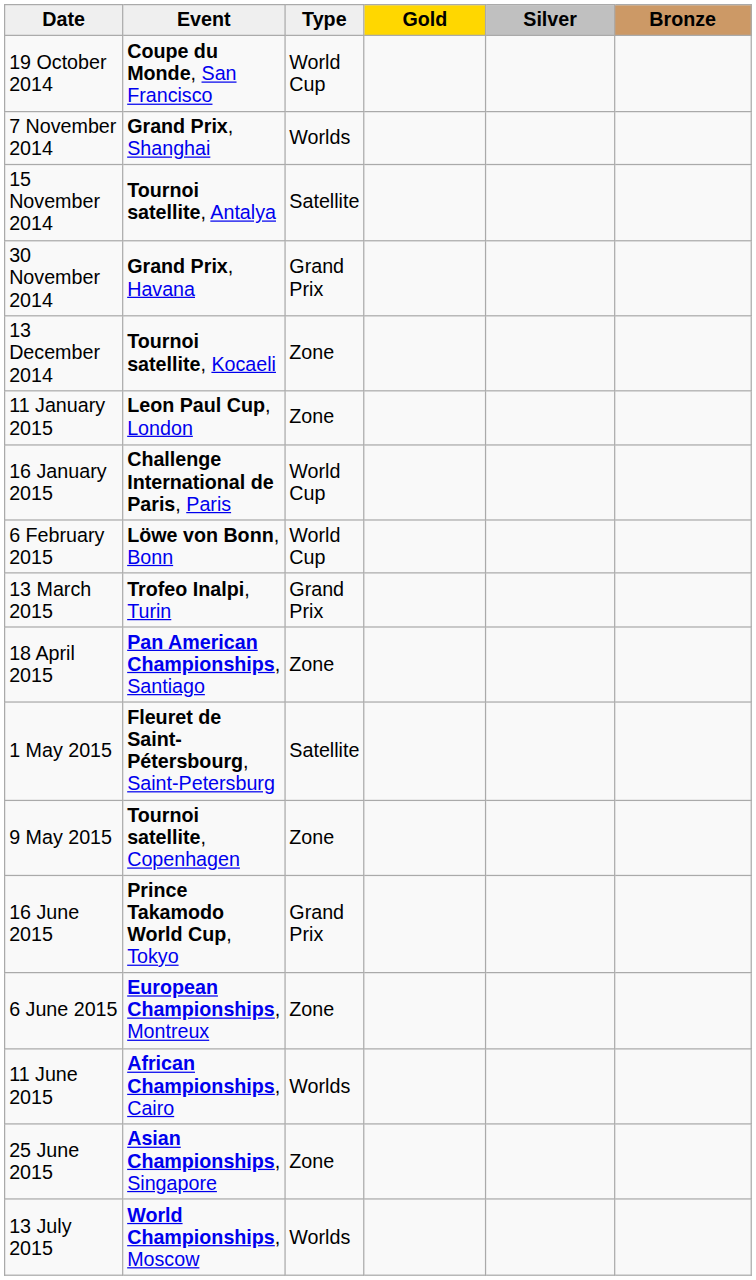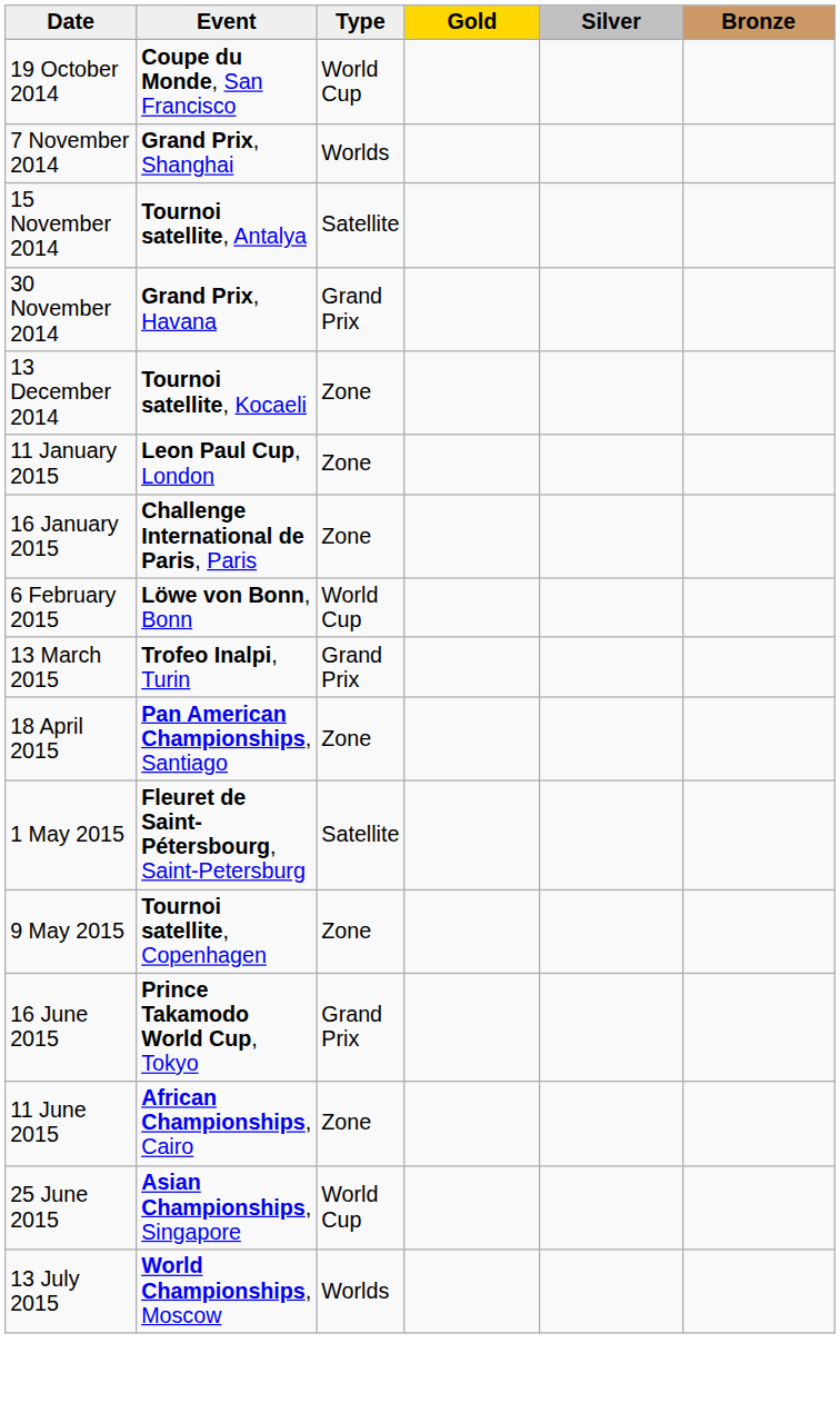16 January 2015 | Type: World Cup -> Zone
- row: 6 June 2015 | European Championships, Montreux | Zone
11 June 2015 | Type: Worlds -> Zone
25 June 2015 | Type: Zone -> World Cup
